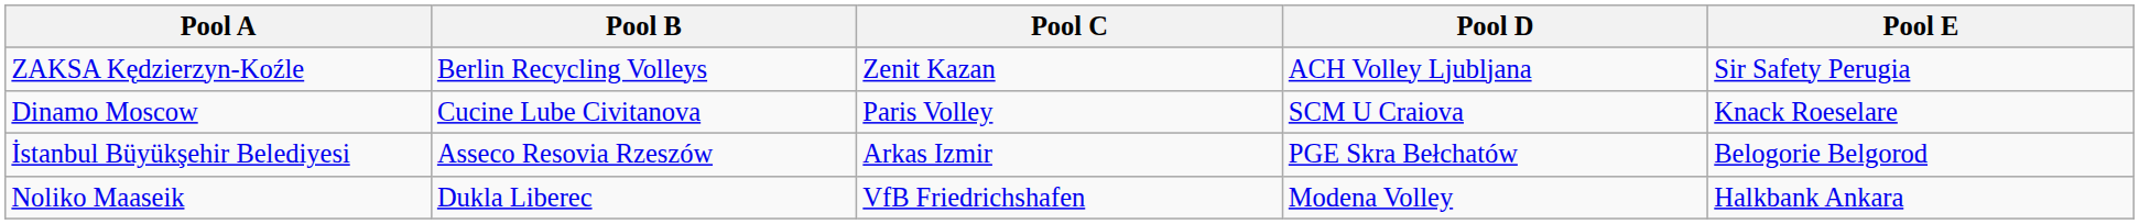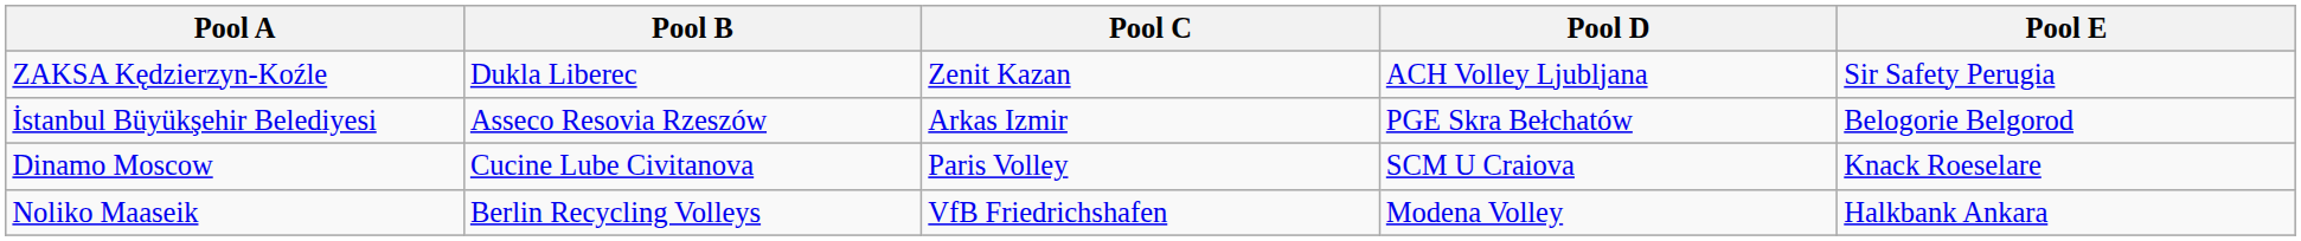ZAKSA Kędzierzyn-Koźle | Pool B: Berlin Recycling Volleys -> Dukla Liberec
rows swapped: Dinamo Moscow <-> İstanbul Büyükşehir Belediyesi
Noliko Maaseik | Pool B: Dukla Liberec -> Berlin Recycling Volleys
